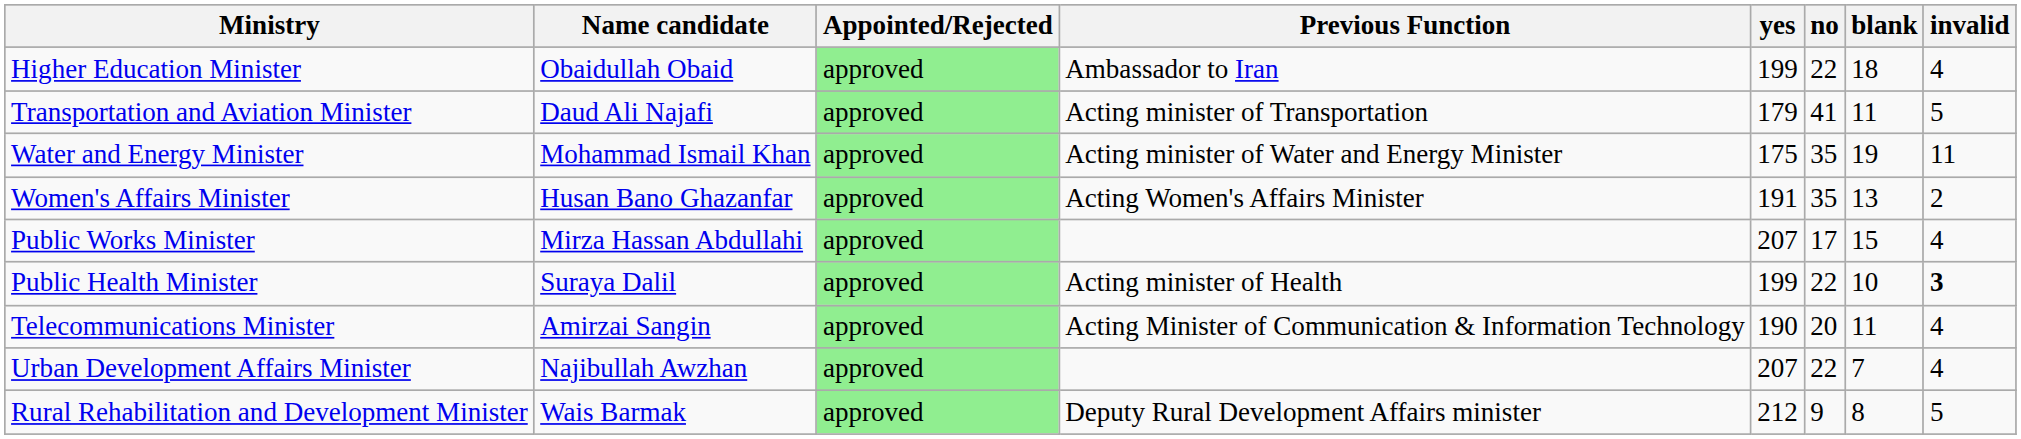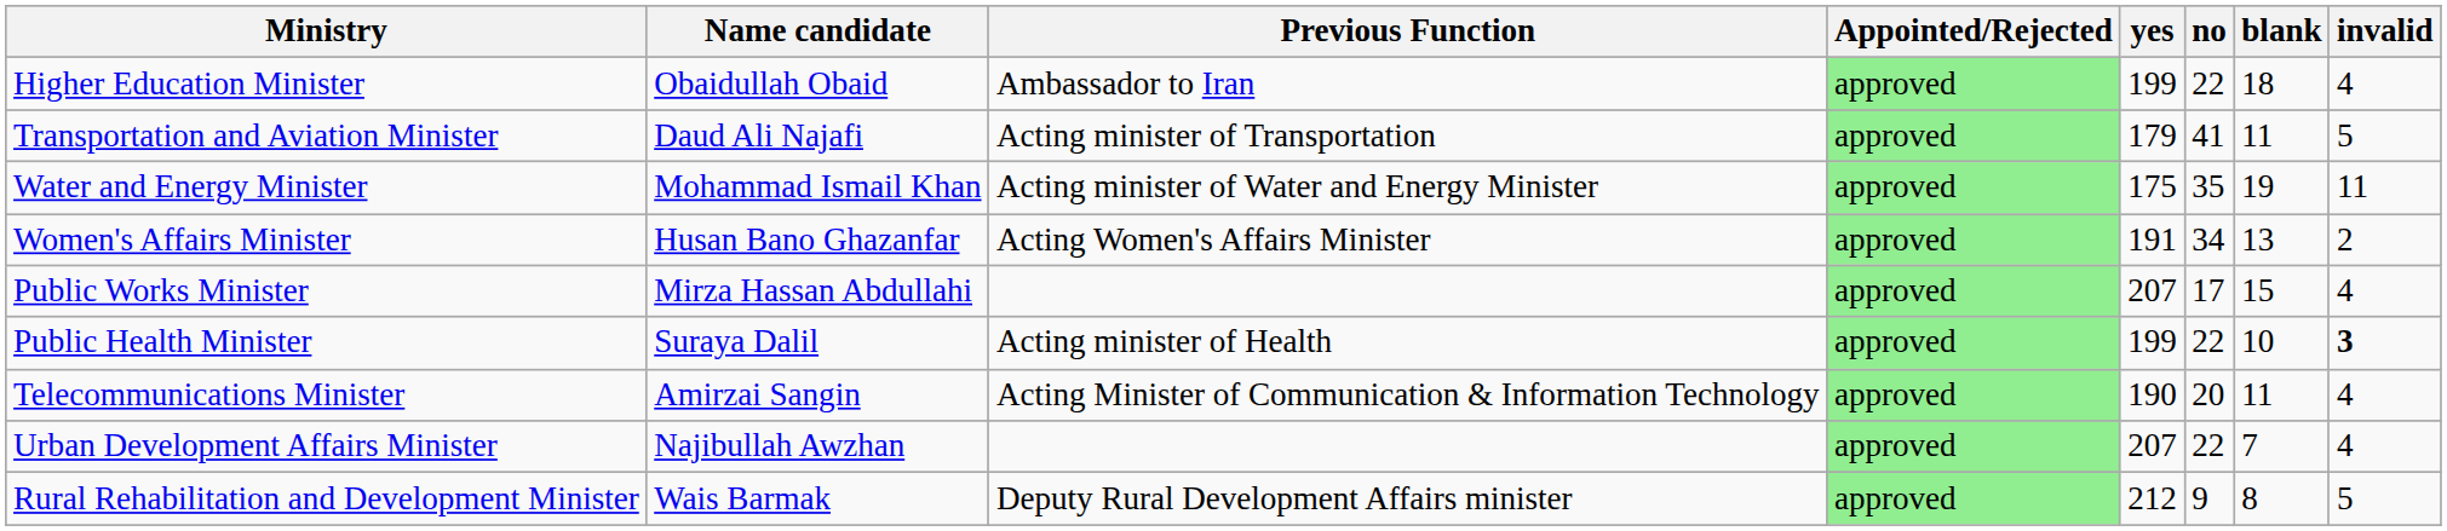columns swapped: Previous Function <-> Appointed/Rejected
Women's Affairs Minister | no: 35 -> 34
